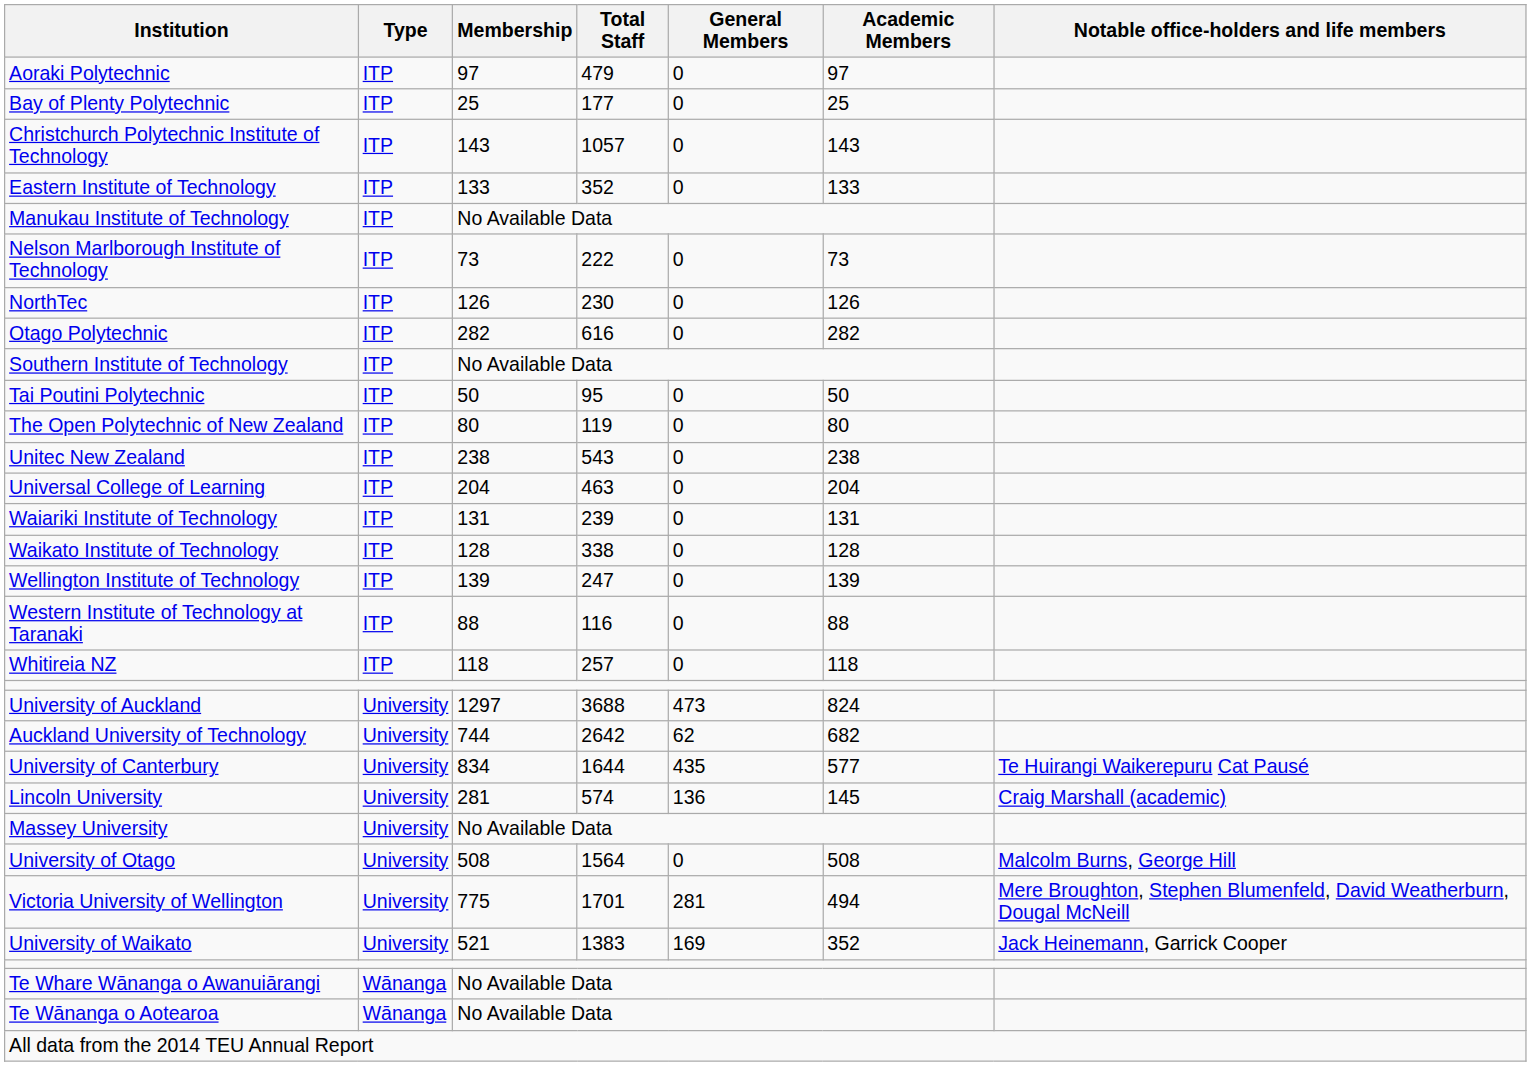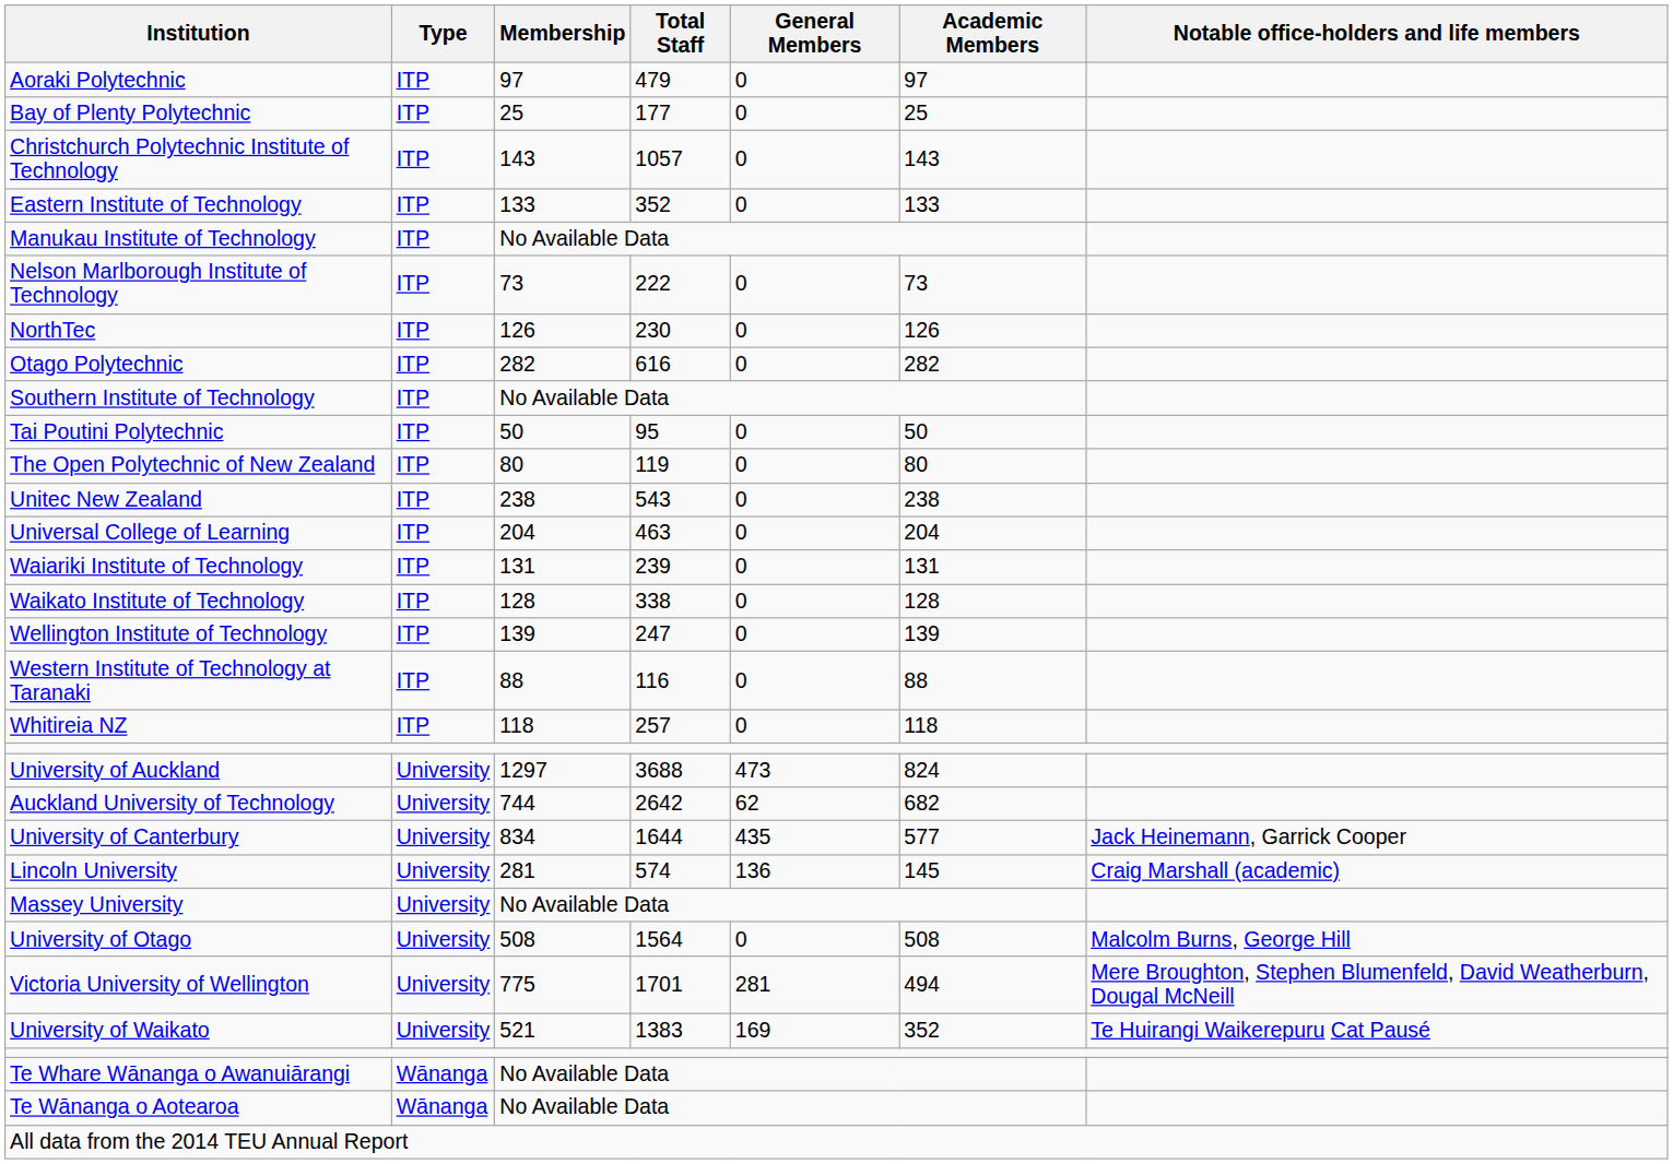University of Canterbury | Notable office-holders and life members: Te Huirangi Waikerepuru Cat Pausé -> Jack Heinemann, Garrick Cooper
University of Waikato | Notable office-holders and life members: Jack Heinemann, Garrick Cooper -> Te Huirangi Waikerepuru Cat Pausé
